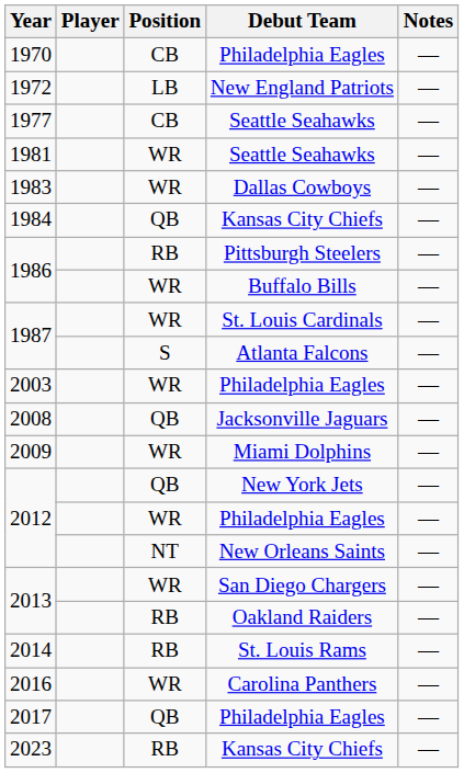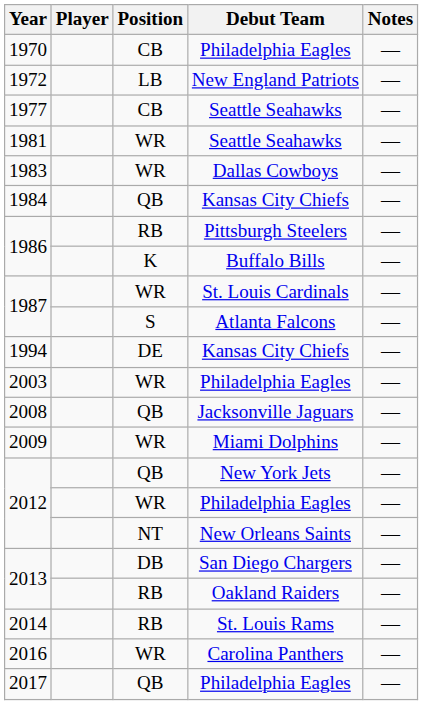1986 / Buffalo Bills | Position: WR -> K
+ row: 1994 | DE | Kansas City Chiefs | —
2013 / San Diego Chargers | Position: WR -> DB
- row: 2023 | RB | Kansas City Chiefs | —
